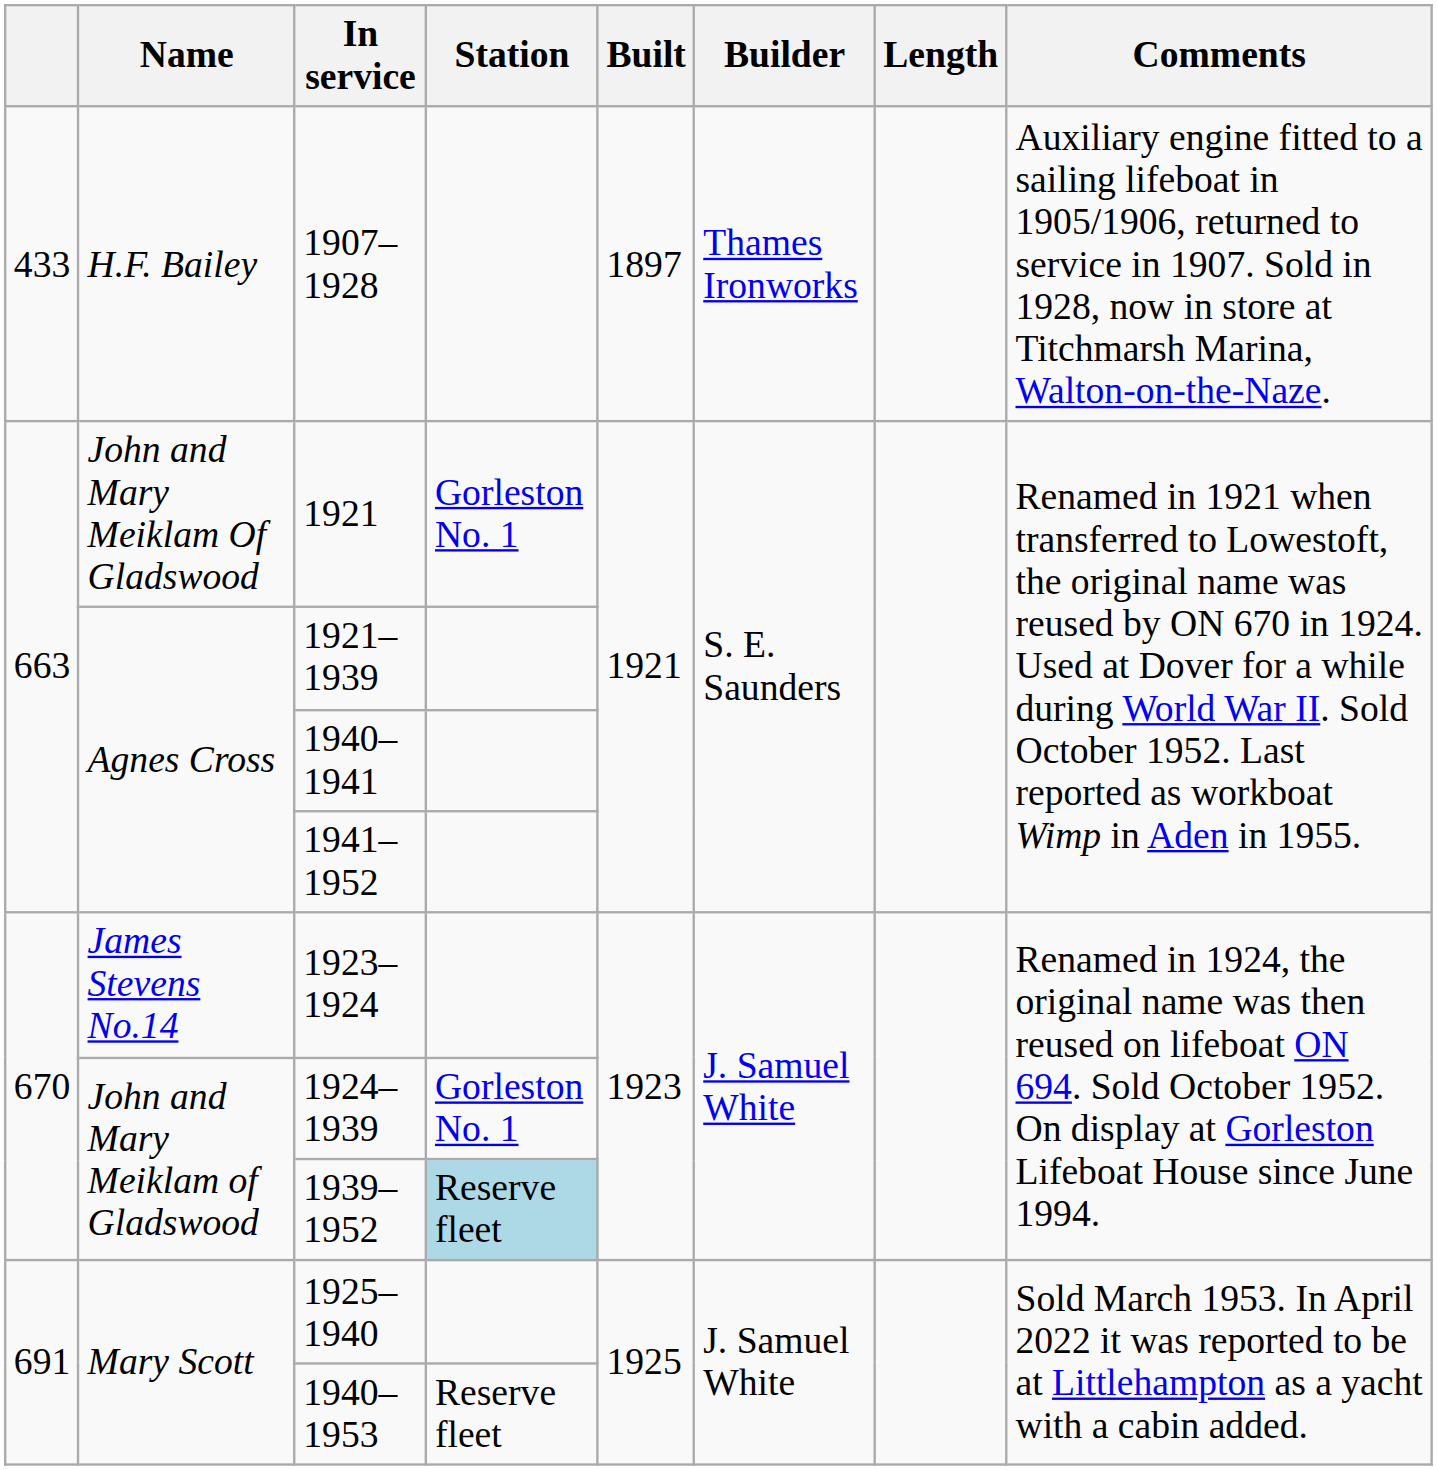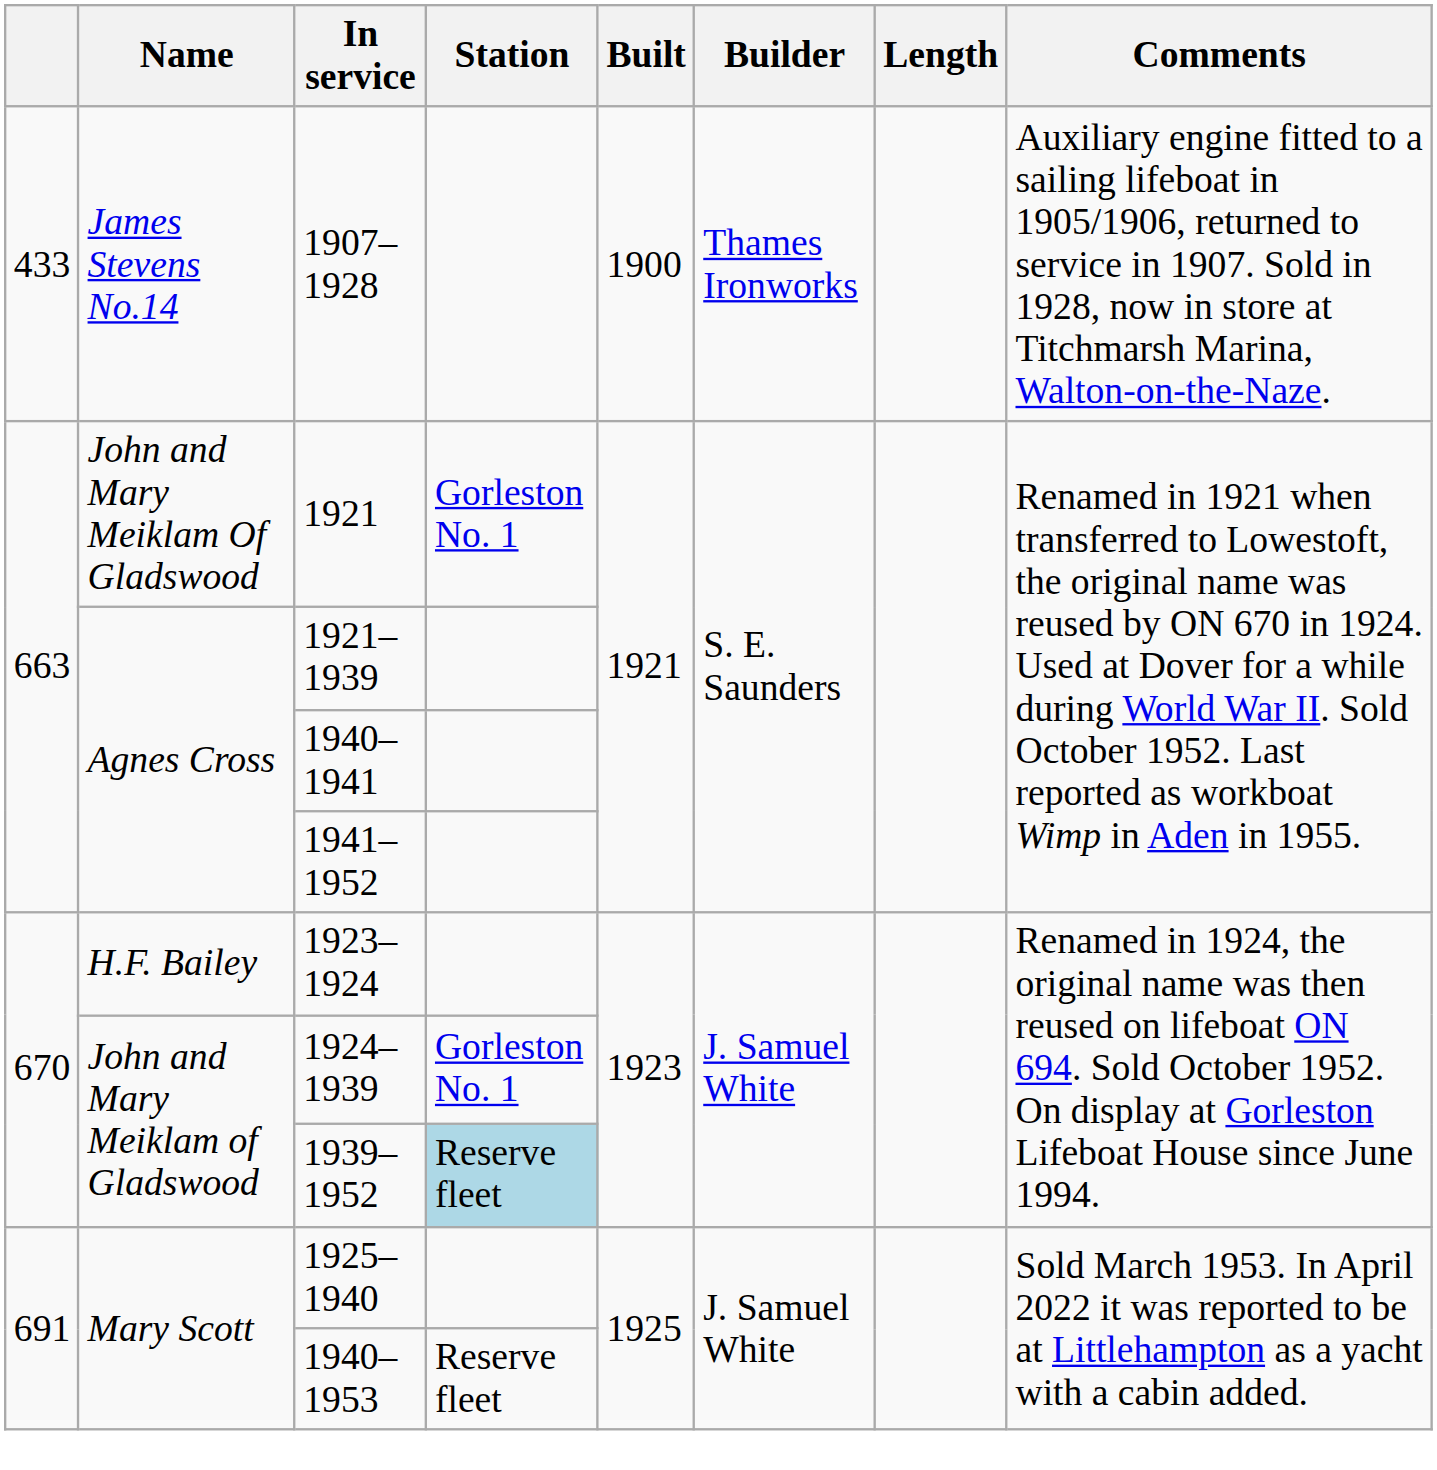1907–1928 | Name: H.F. Bailey -> James Stevens No.14
1907–1928 | Built: 1897 -> 1900
1923–1924 | Name: James Stevens No.14 -> H.F. Bailey
